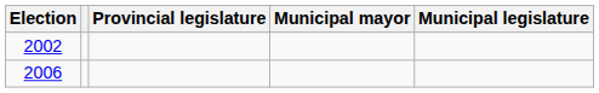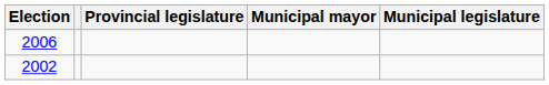rows swapped: 2002 <-> 2006
